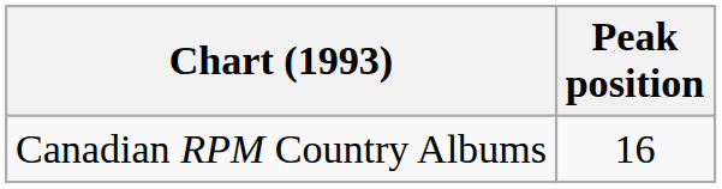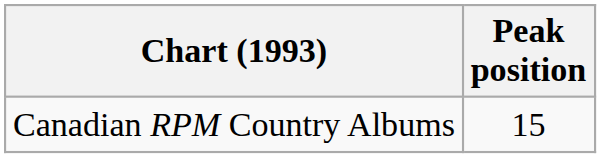Canadian RPM Country Albums | Peak position: 16 -> 15
